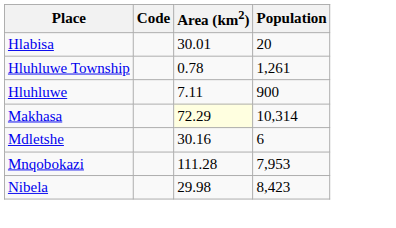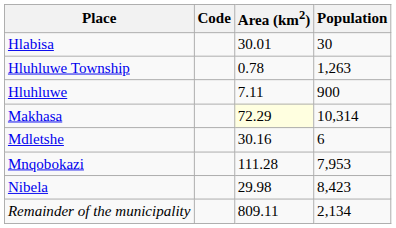Hlabisa | Population: 20 -> 30
Hluhluwe Township | Population: 1,261 -> 1,263
+ row: Remainder of the municipality | 809.11 | 2,134
